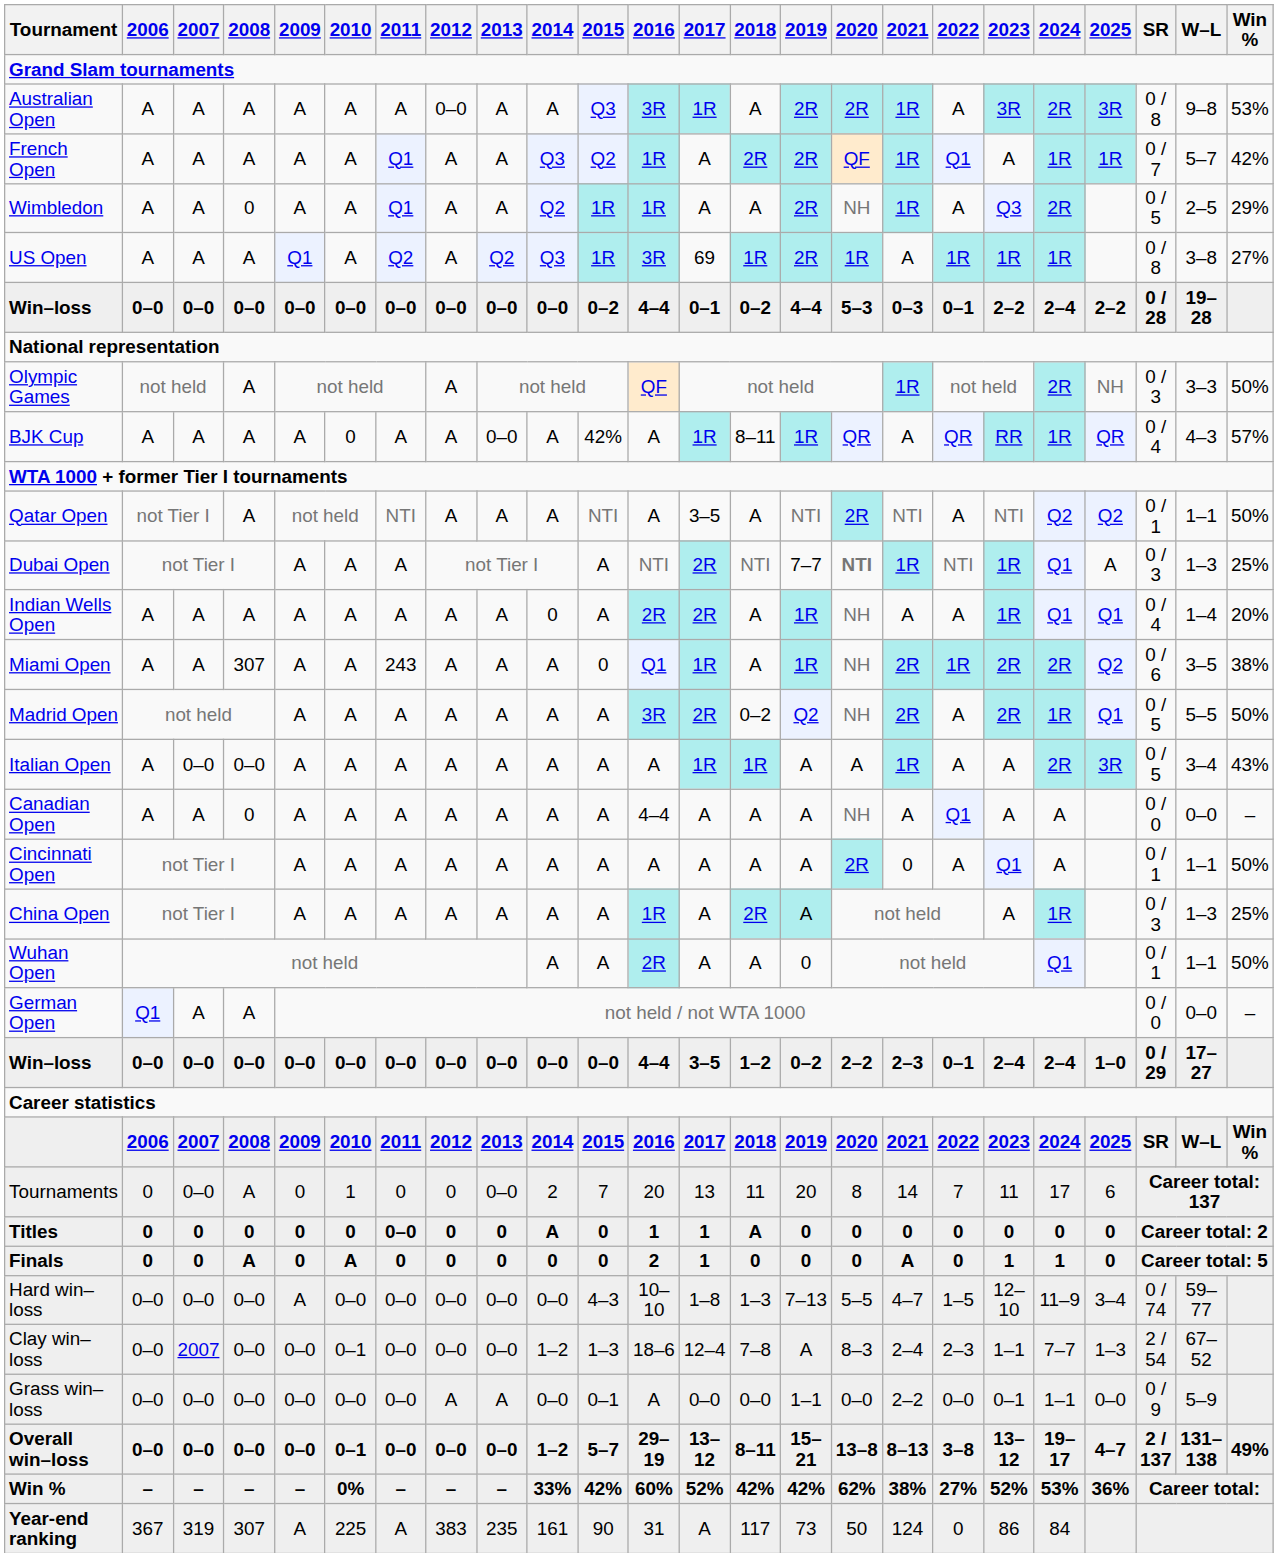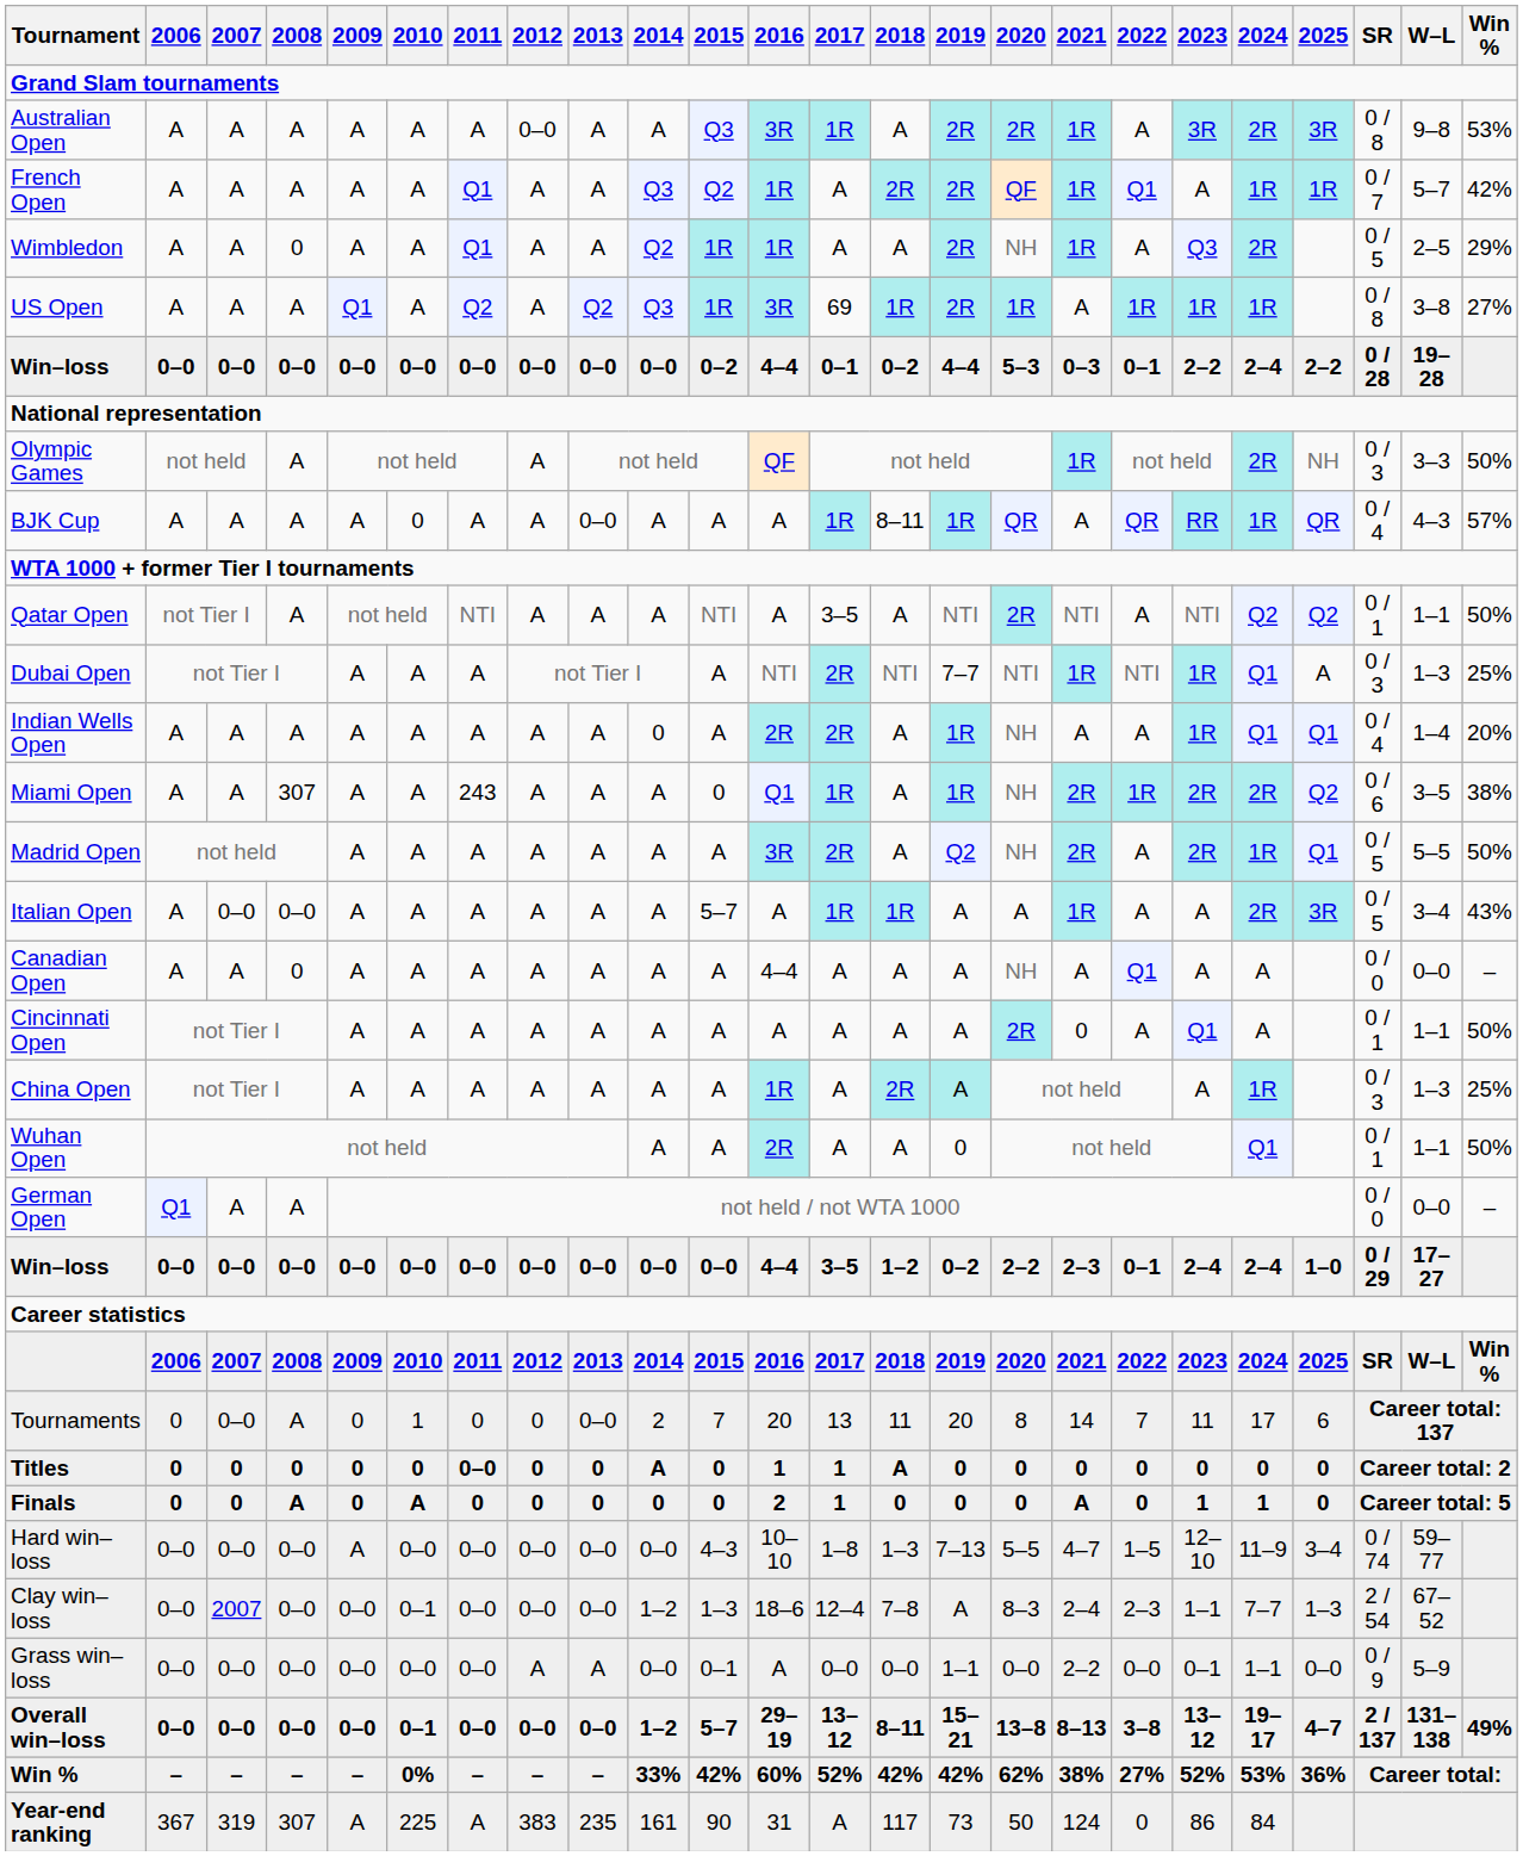BJK Cup | 2015: 42% -> A
Dubai Open | 2020: bold -> normal
Madrid Open | 2018: 0–2 -> A
Italian Open | 2015: A -> 5–7
